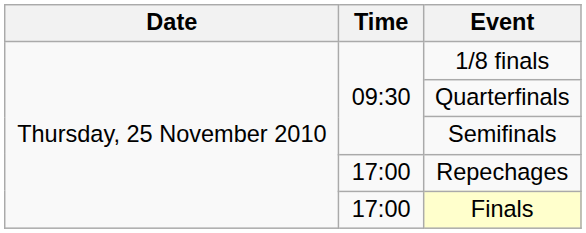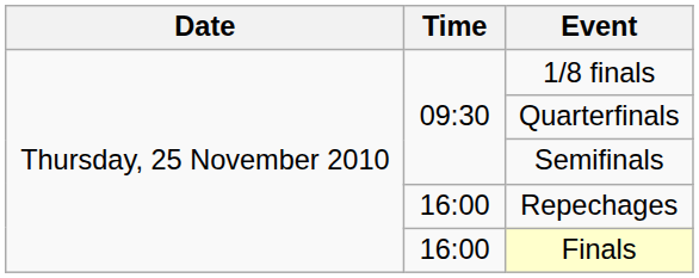Repechages | Time: 17:00 -> 16:00
Finals | Time: 17:00 -> 16:00
